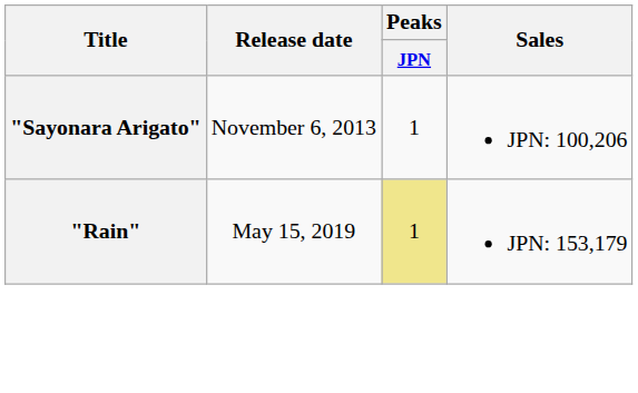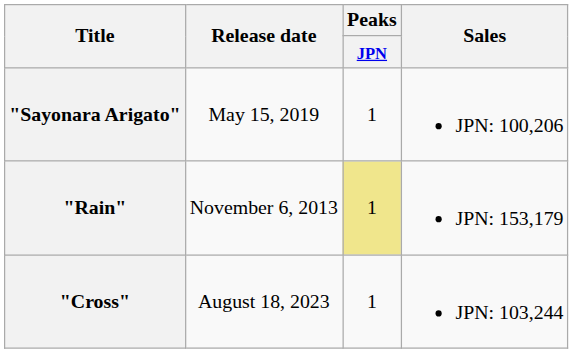"Sayonara Arigato" | Release date: November 6, 2013 -> May 15, 2019
"Rain" | Release date: May 15, 2019 -> November 6, 2013
+ row: "Cross" | August 18, 2023 | 1 | JPN: 103,244
